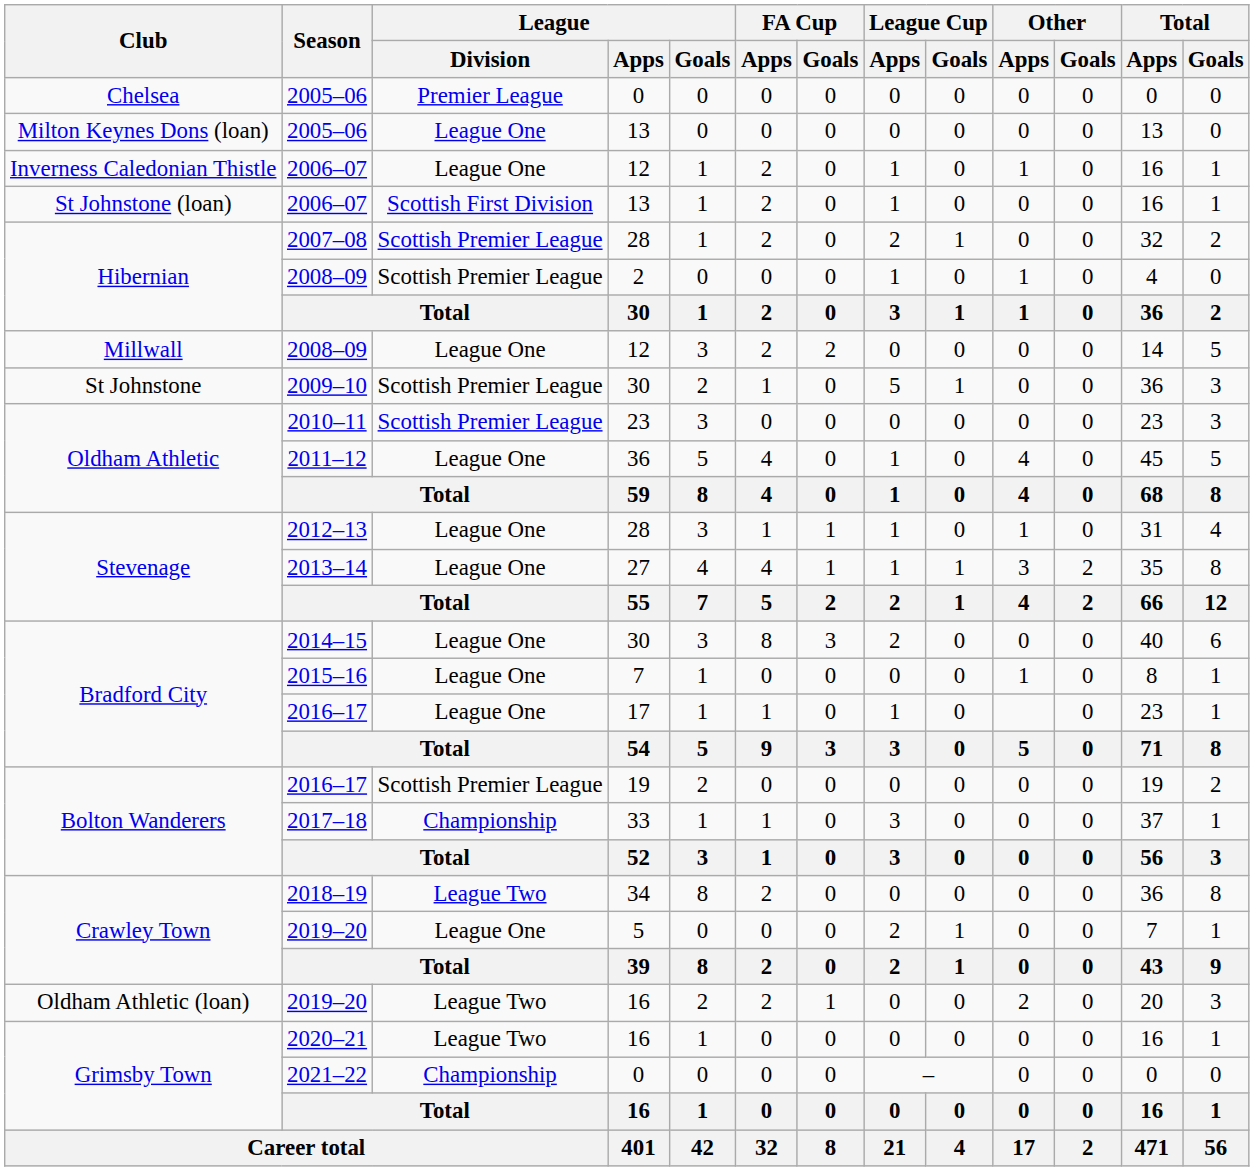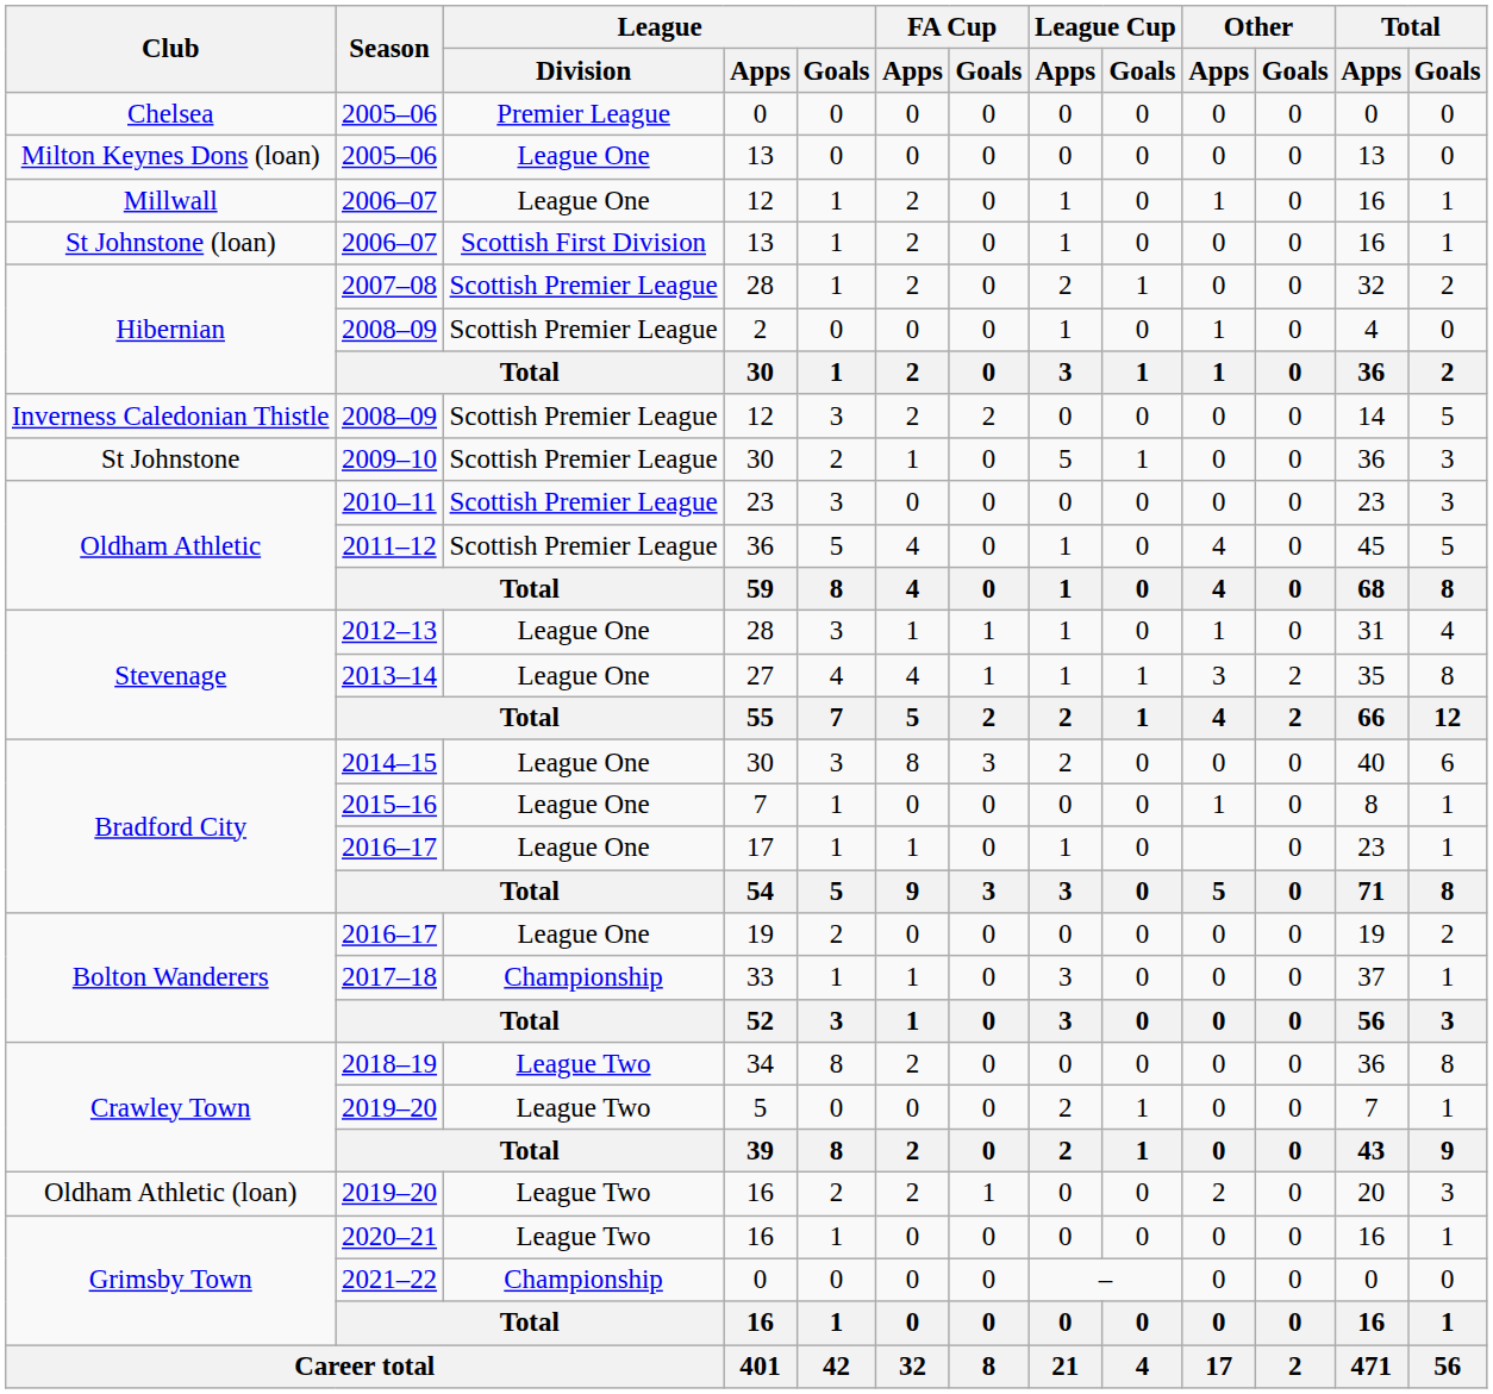2006–07 / 12 | Club: Inverness Caledonian Thistle -> Millwall
2008–09 / 12 | Club: Millwall -> Inverness Caledonian Thistle
2008–09 / 12 | League / Division: League One -> Scottish Premier League
2011–12 | League / Division: League One -> Scottish Premier League
2016–17 / 19 | League / Division: Scottish Premier League -> League One
2019–20 / 5 | League / Division: League One -> League Two
